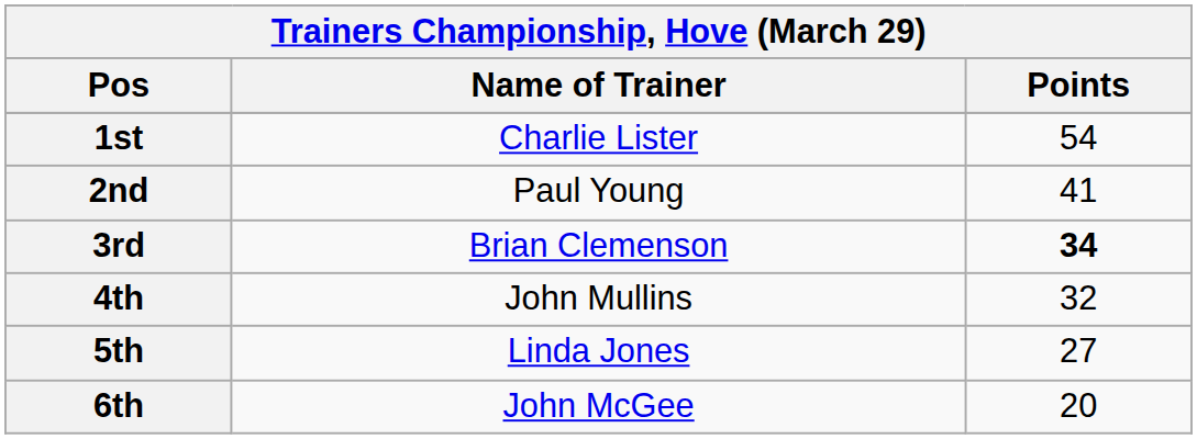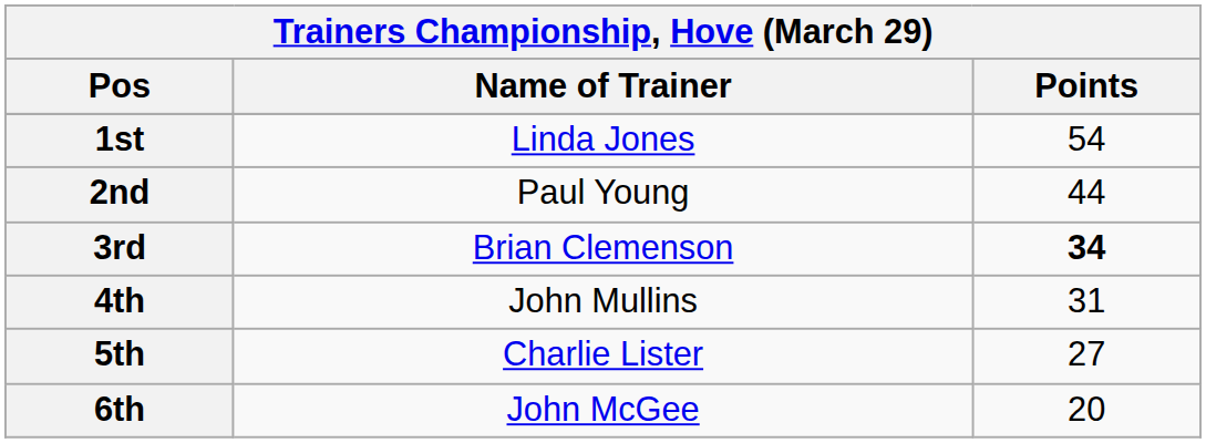1st | Name of Trainer: Charlie Lister -> Linda Jones
2nd | Points: 41 -> 44
4th | Points: 32 -> 31
5th | Name of Trainer: Linda Jones -> Charlie Lister
